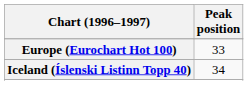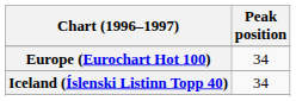Europe (Eurochart Hot 100) | Peak position: 33 -> 34
